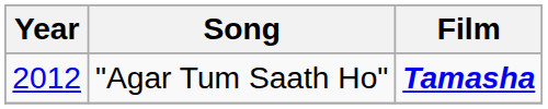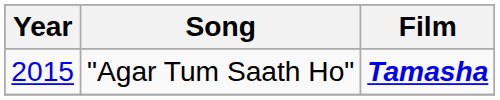"Agar Tum Saath Ho" | Year: 2012 -> 2015
